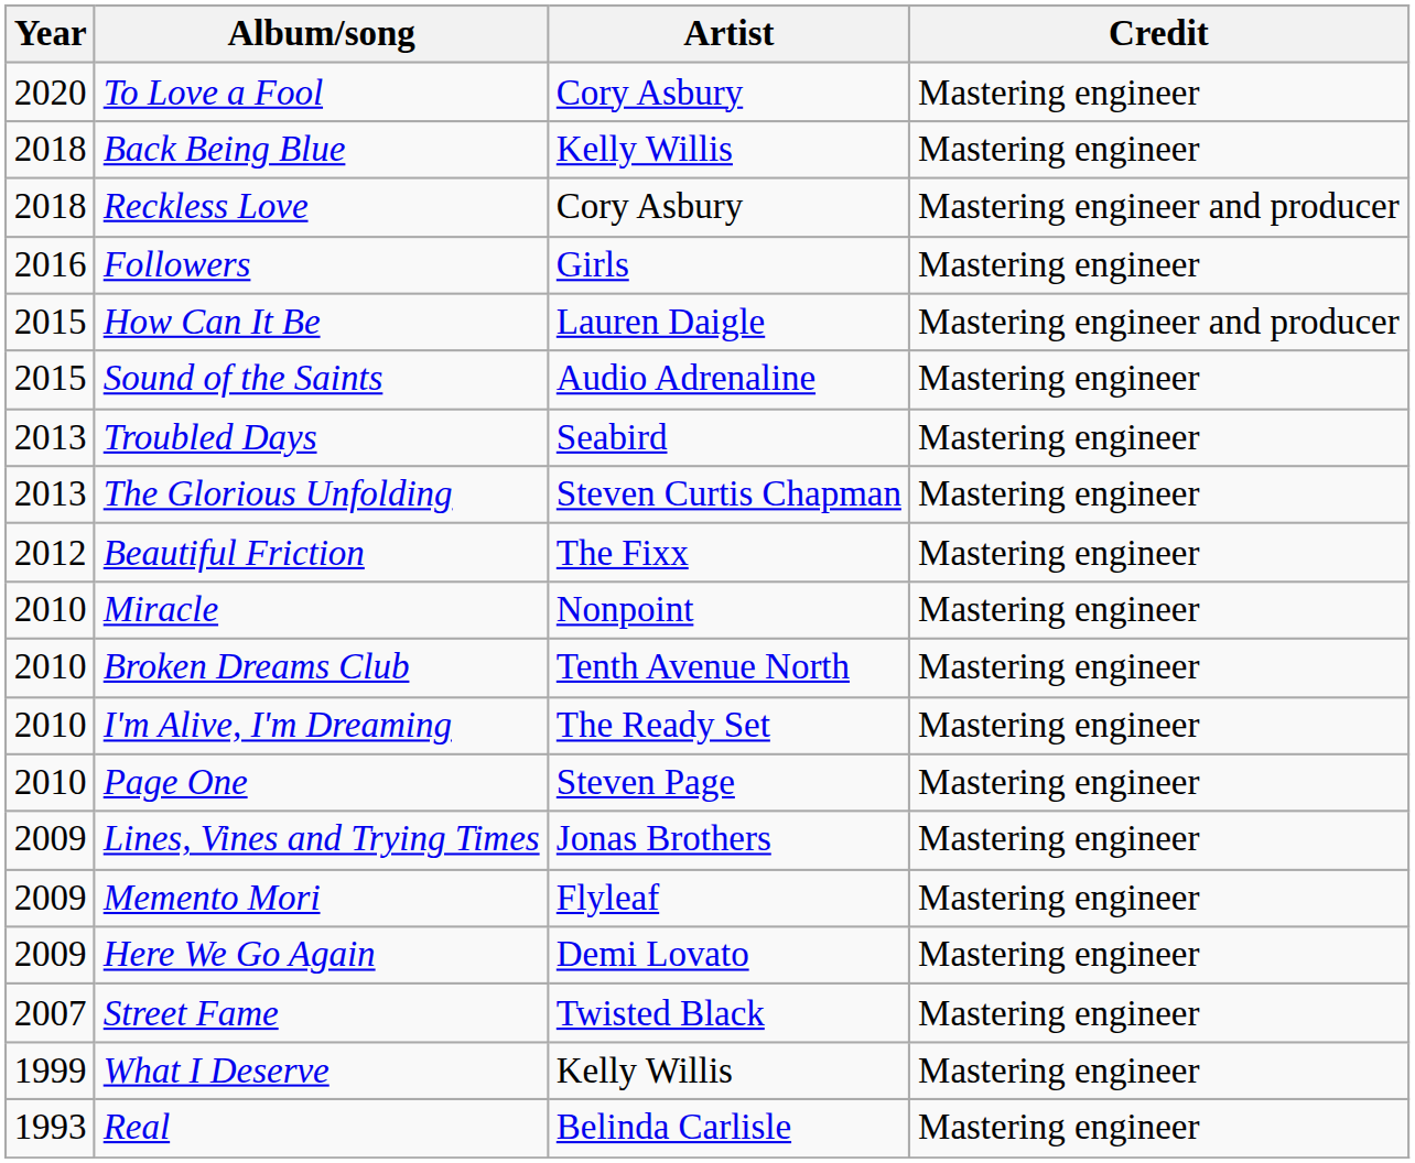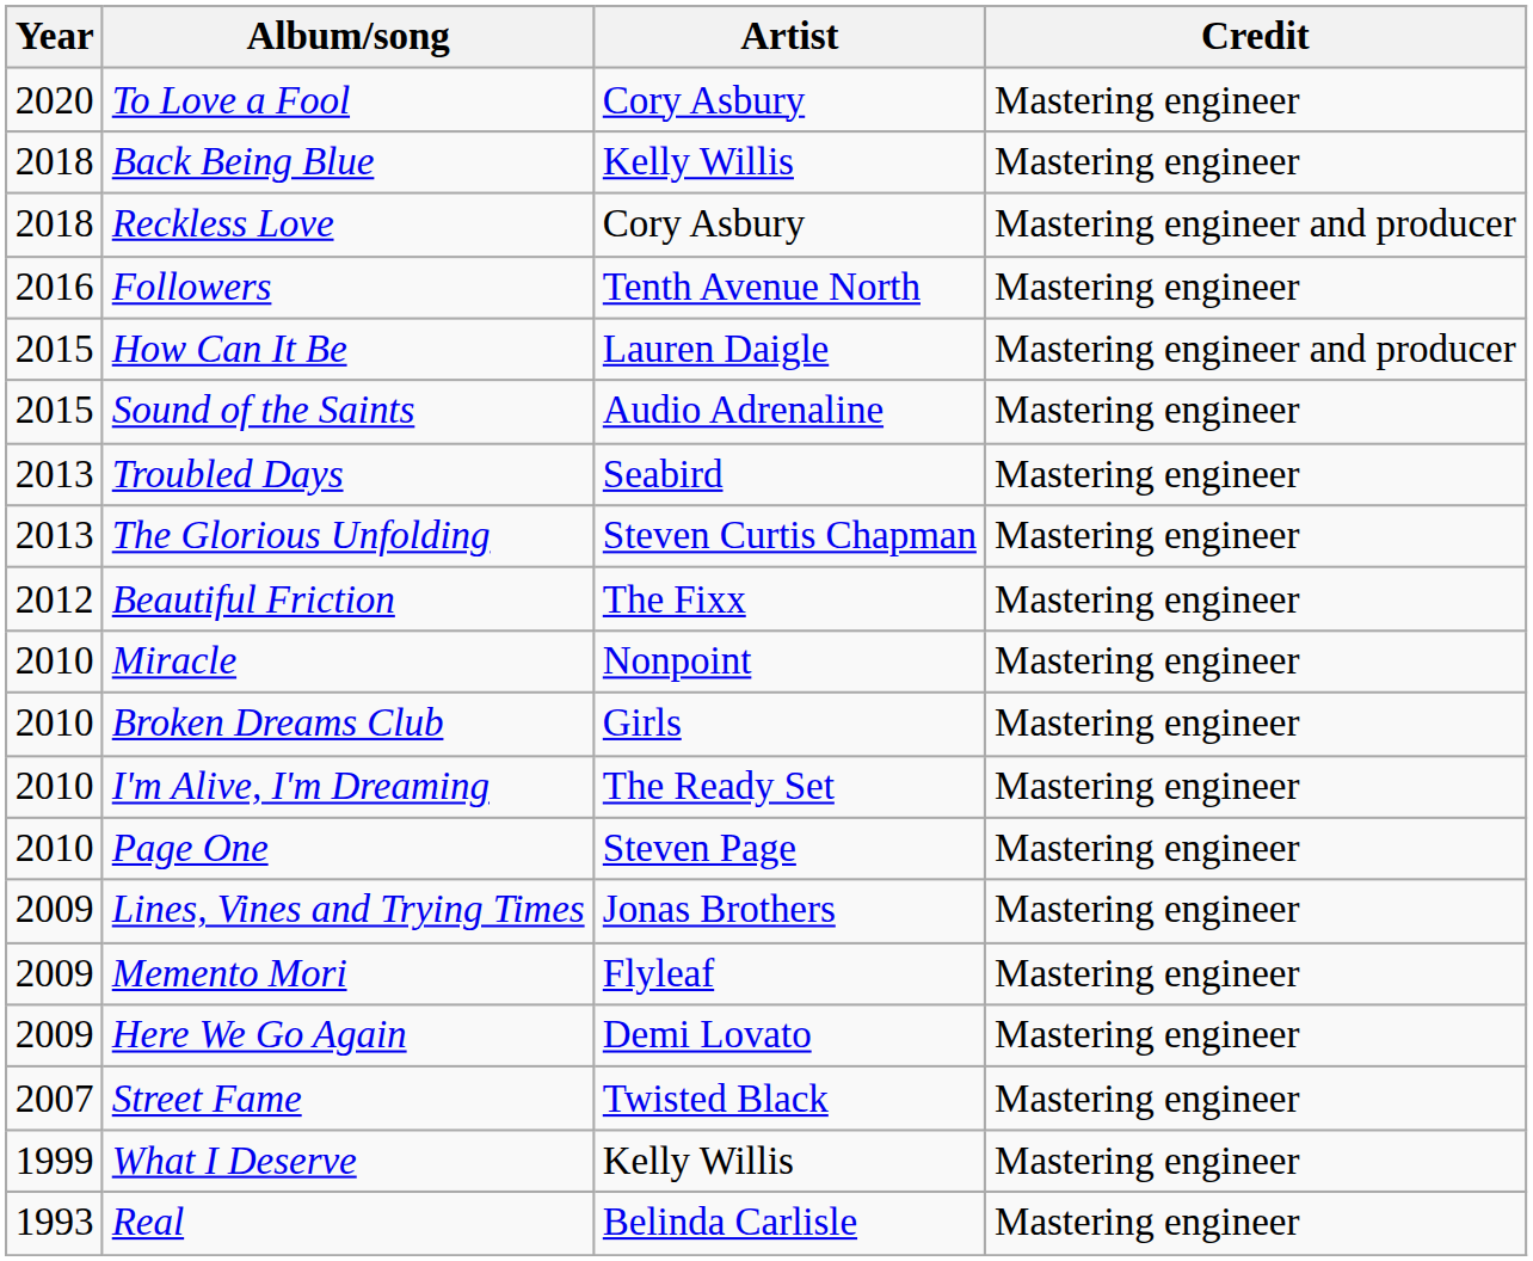Followers | Artist: Girls -> Tenth Avenue North
Broken Dreams Club | Artist: Tenth Avenue North -> Girls
